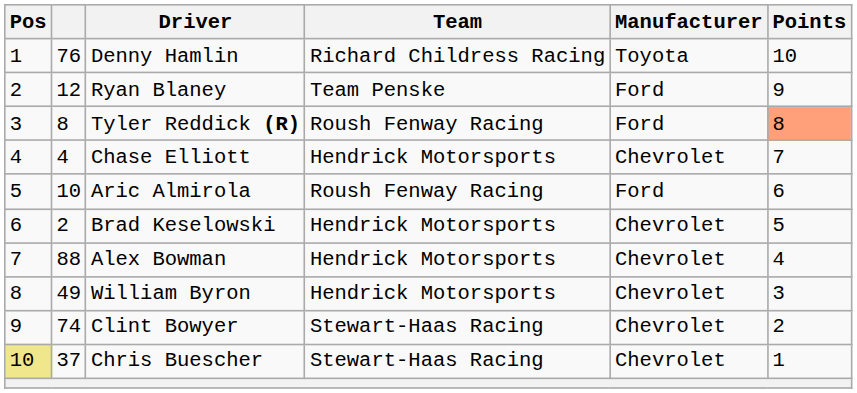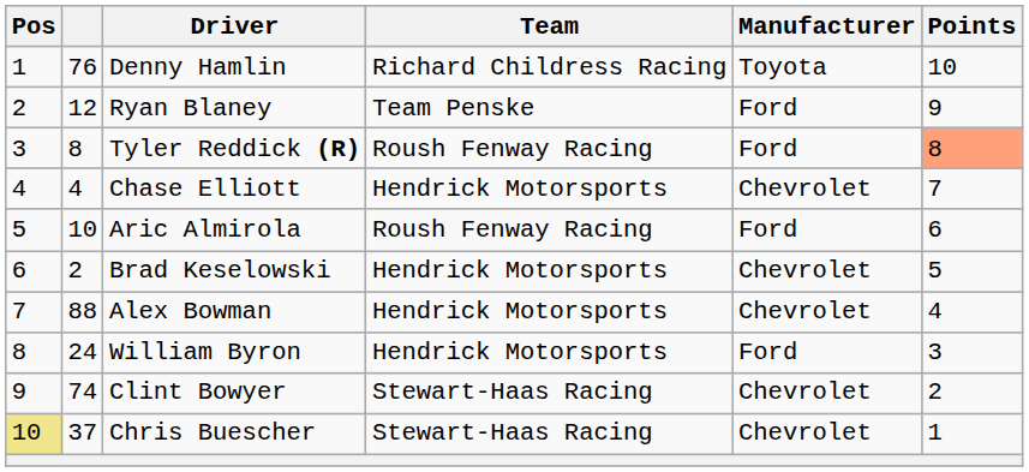William Byron | column 2: 49 -> 24
William Byron | Manufacturer: Chevrolet -> Ford
